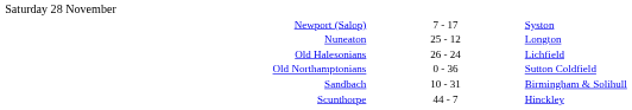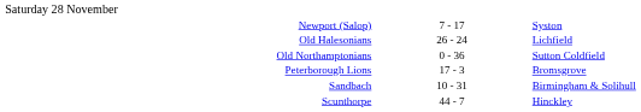- row: Nuneaton | 25 - 12 | Longton
+ row: Peterborough Lions | 17 - 3 | Bromsgrove
